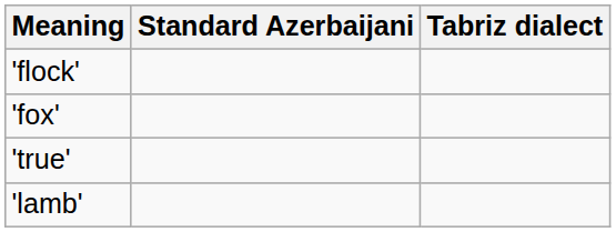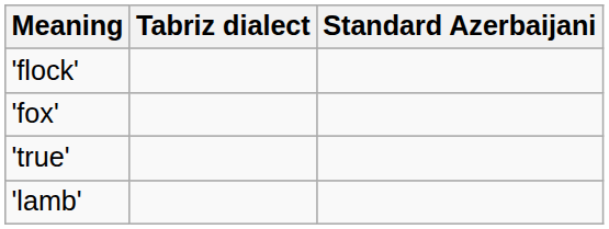columns swapped: Tabriz dialect <-> Standard Azerbaijani
